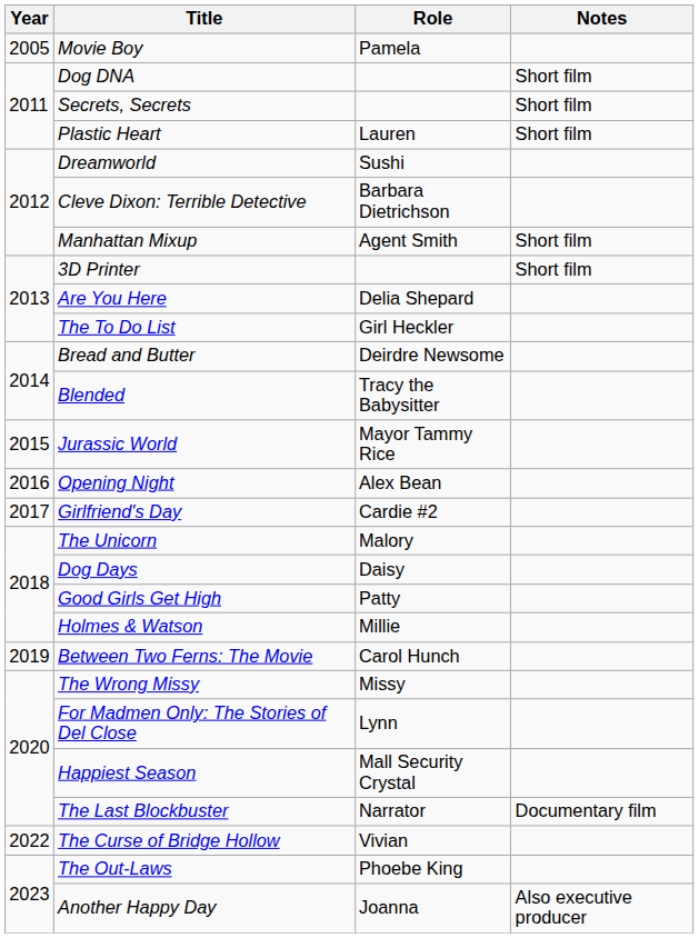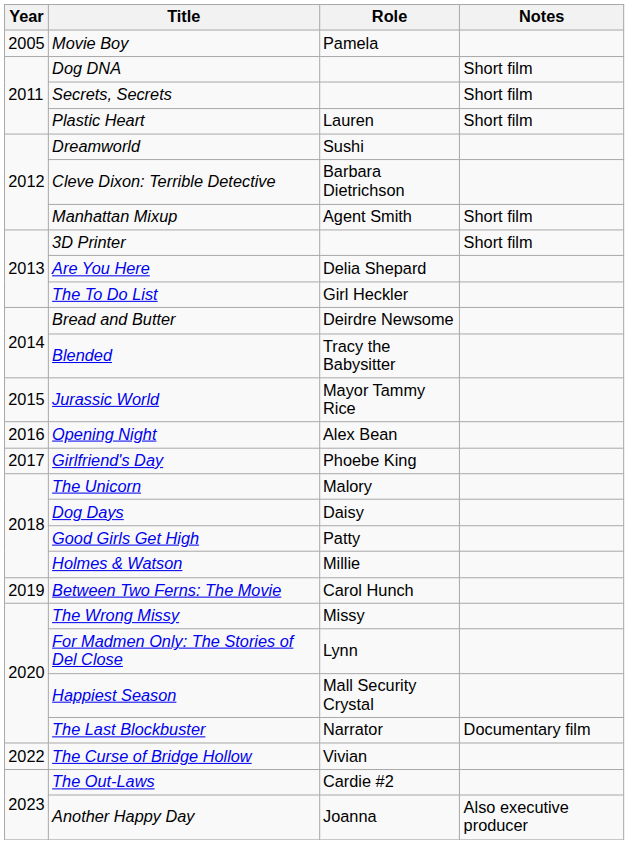Girlfriend's Day | Role: Cardie #2 -> Phoebe King
The Out-Laws | Role: Phoebe King -> Cardie #2
